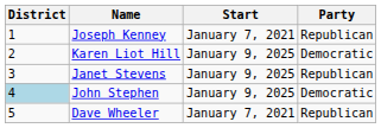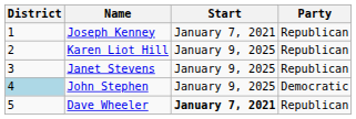Karen Liot Hill | Party: Democratic -> Republican
Dave Wheeler | Start: normal -> bold
